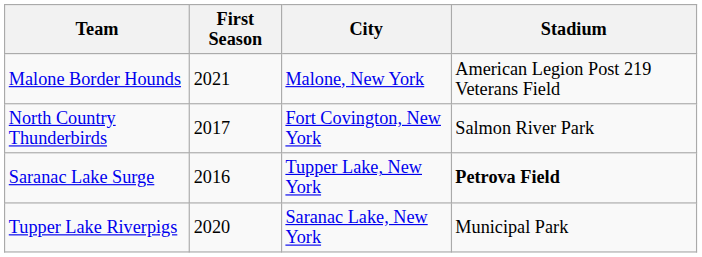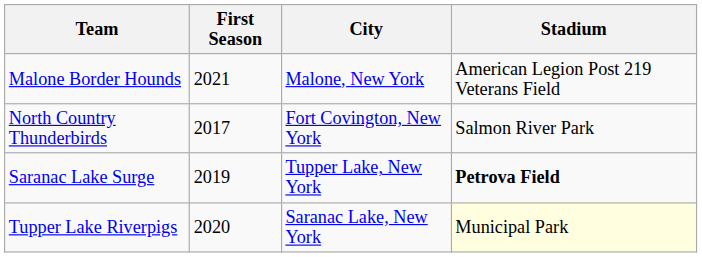Saranac Lake Surge | First Season: 2016 -> 2019
Tupper Lake Riverpigs | Stadium: no background -> lightyellow background
